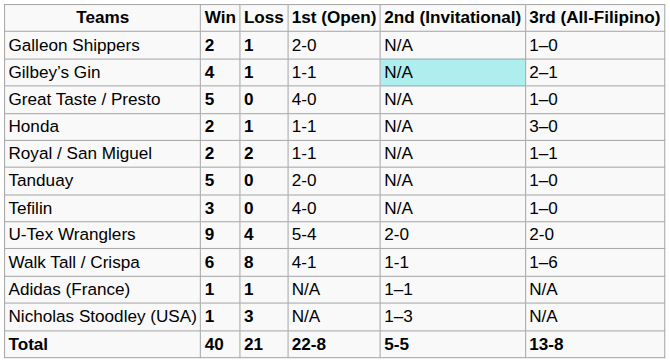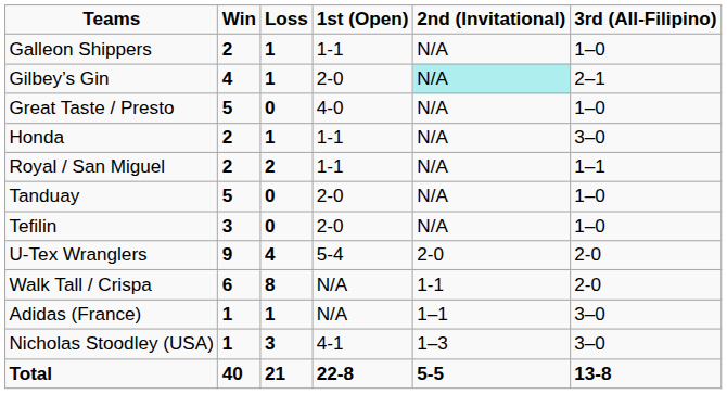Galleon Shippers | 1st (Open): 2-0 -> 1-1
Gilbey’s Gin | 1st (Open): 1-1 -> 2-0
Tefilin | 1st (Open): 4-0 -> 2-0
Walk Tall / Crispa | 1st (Open): 4-1 -> N/A
Walk Tall / Crispa | 3rd (All-Filipino): 1–6 -> 2-0
Adidas (France) | 3rd (All-Filipino): N/A -> 3–0
Nicholas Stoodley (USA) | 1st (Open): N/A -> 4-1
Nicholas Stoodley (USA) | 3rd (All-Filipino): N/A -> 3–0
